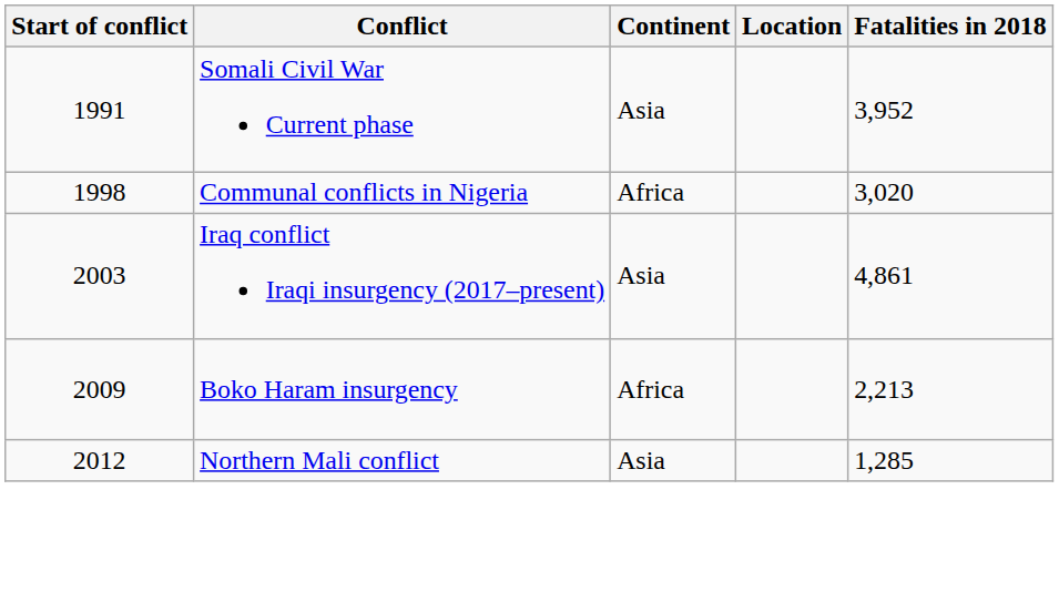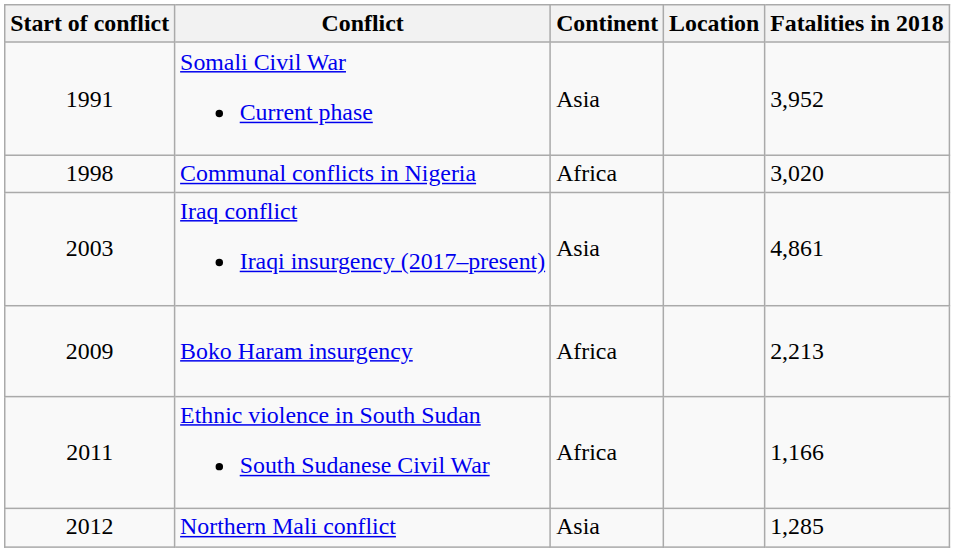+ row: 2011 | Ethnic violence in South Sudan South Sudanese Civil War | Africa | 1,166
